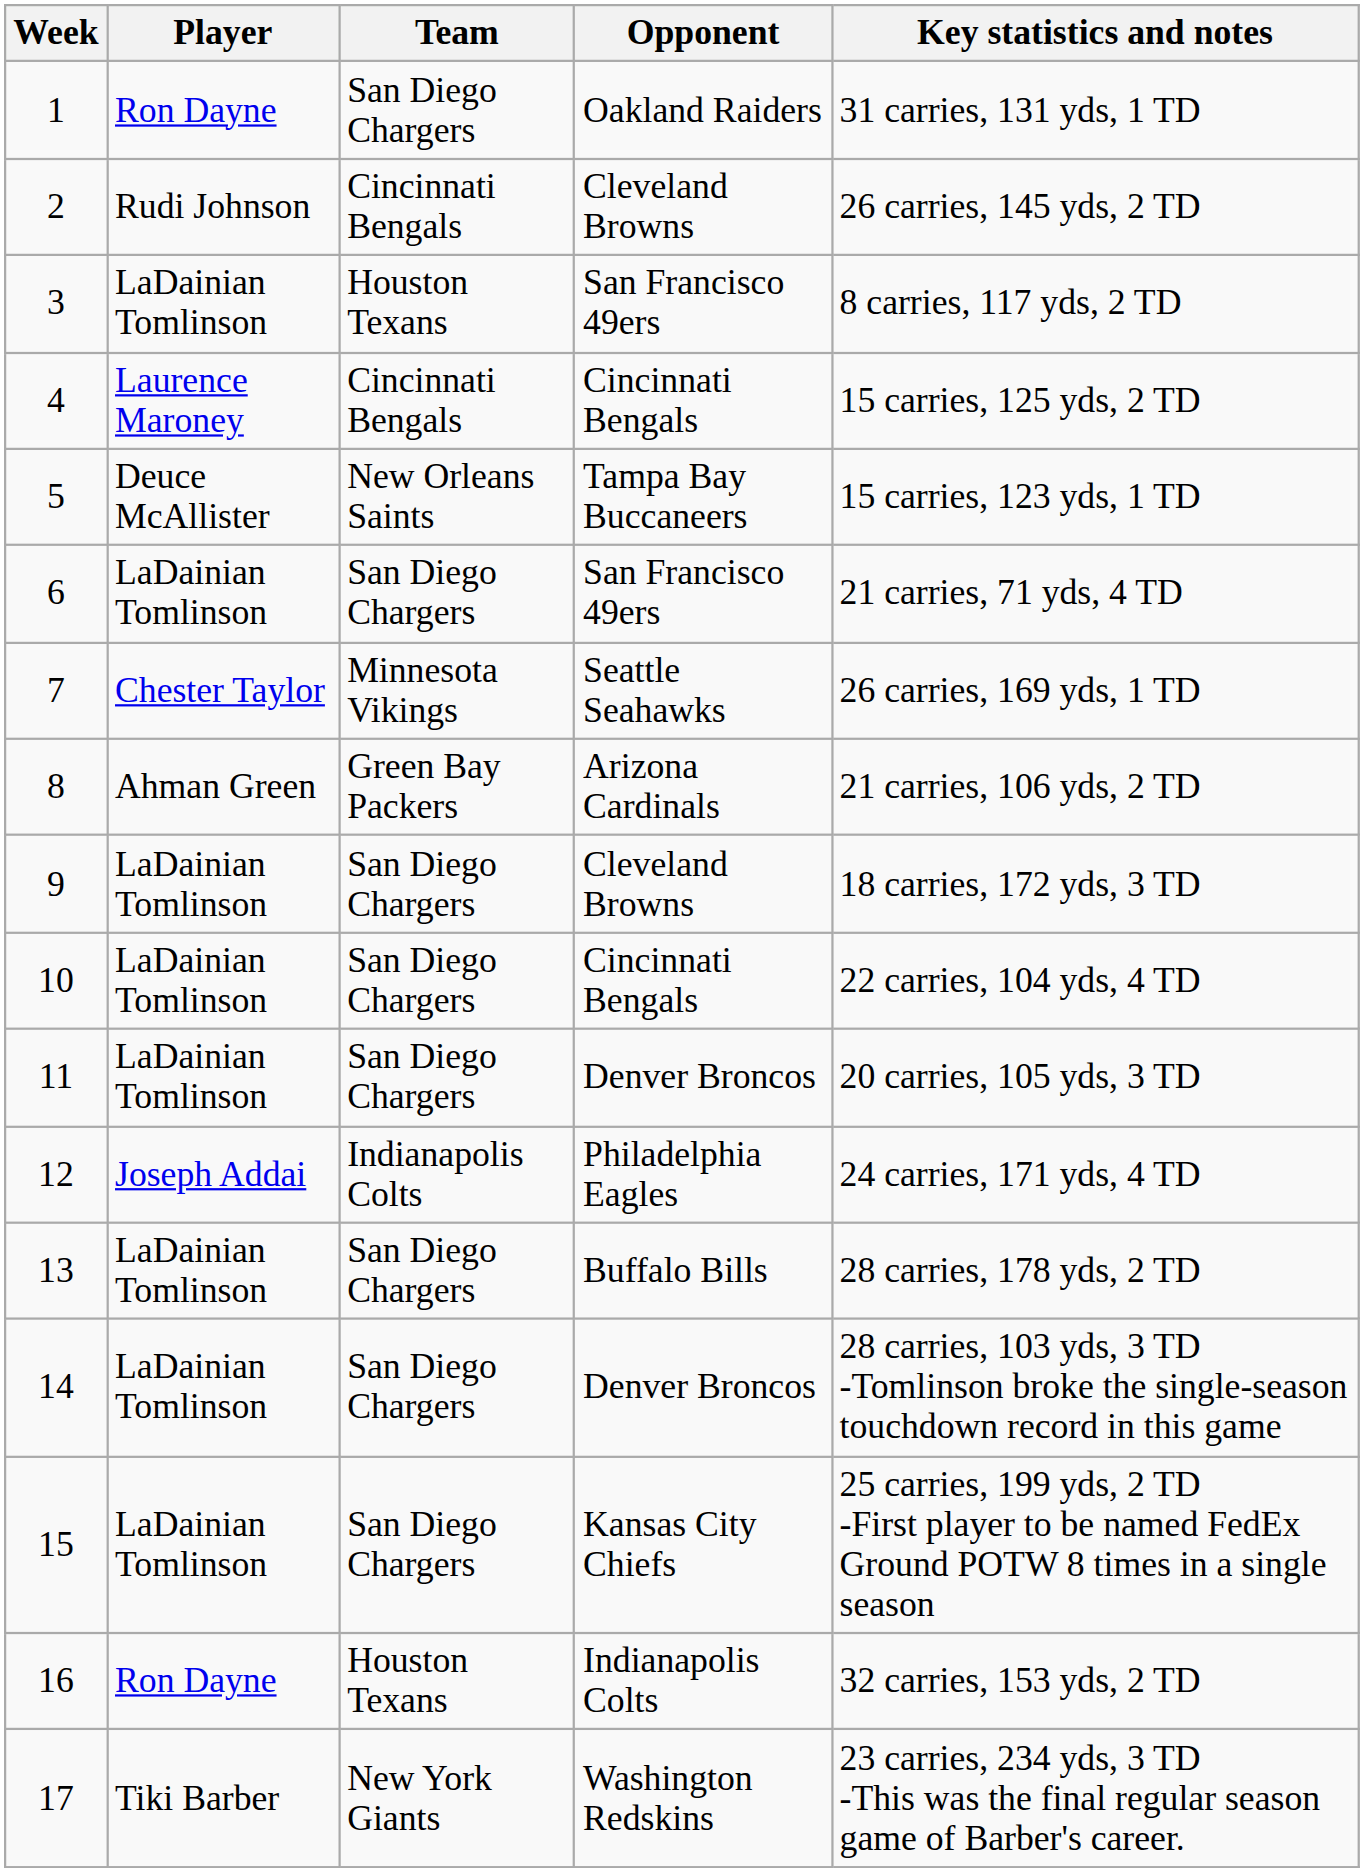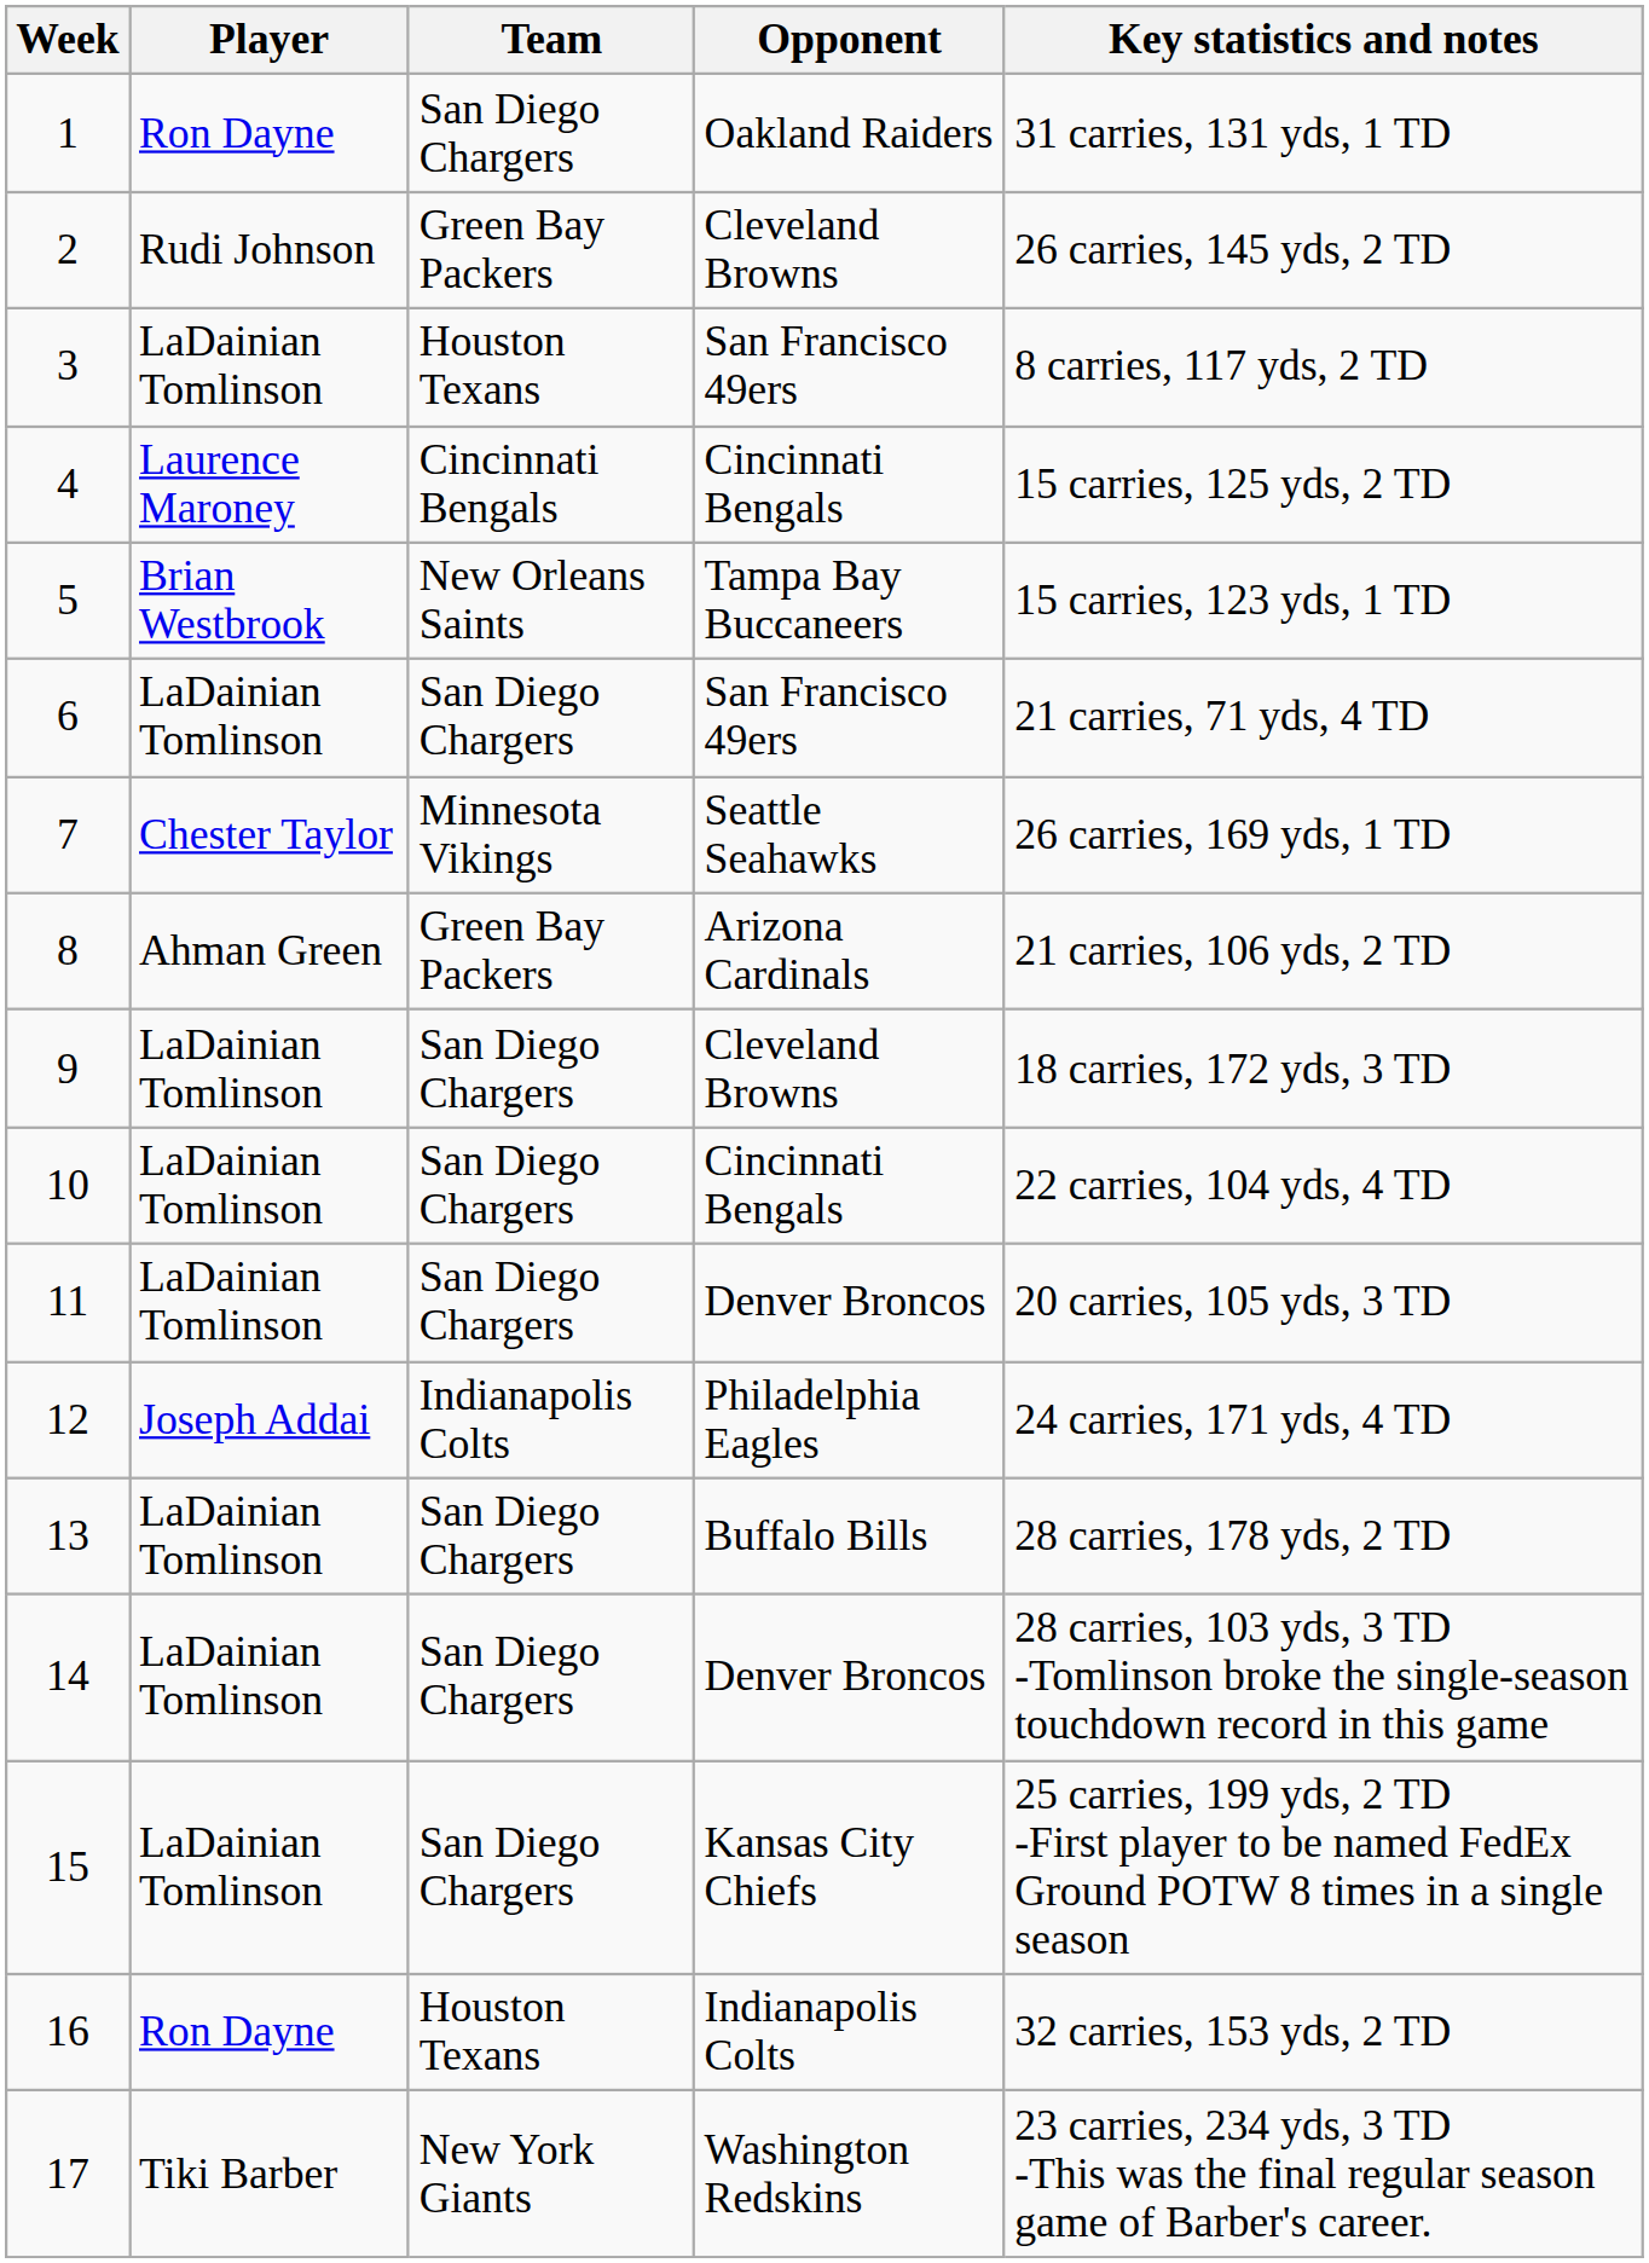2 | Team: Cincinnati Bengals -> Green Bay Packers
5 | Player: Deuce McAllister -> Brian Westbrook
